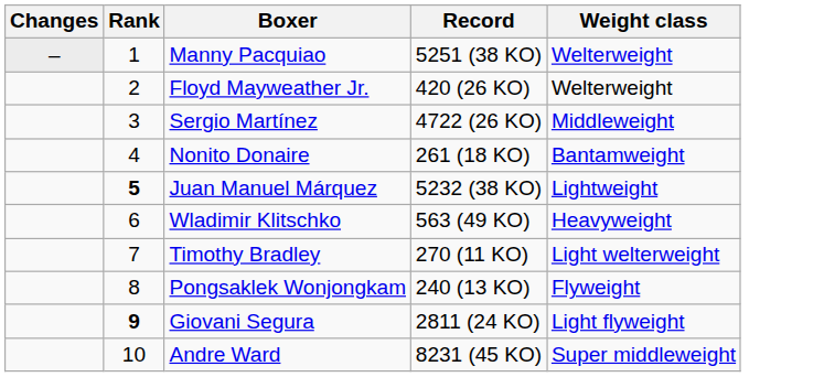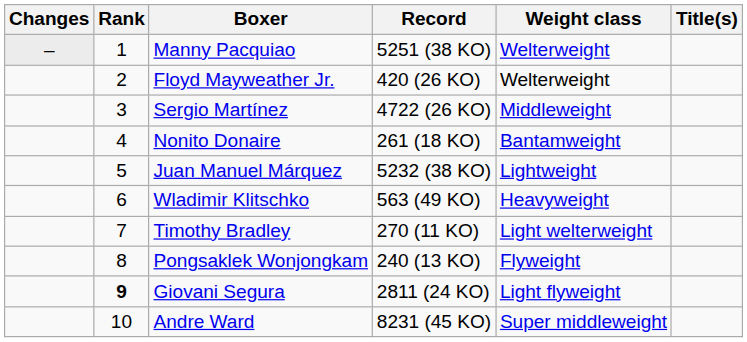+ column: Title(s)
Juan Manuel Márquez | Rank: bold -> normal
